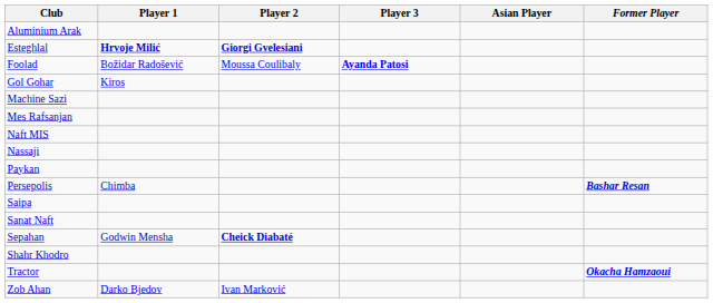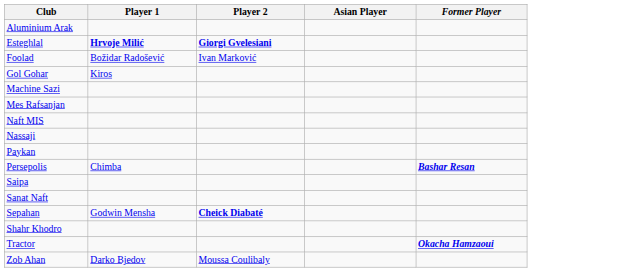- column: Player 3 | Ayanda Patosi
Foolad | Player 2: Moussa Coulibaly -> Ivan Marković
Zob Ahan | Player 2: Ivan Marković -> Moussa Coulibaly
